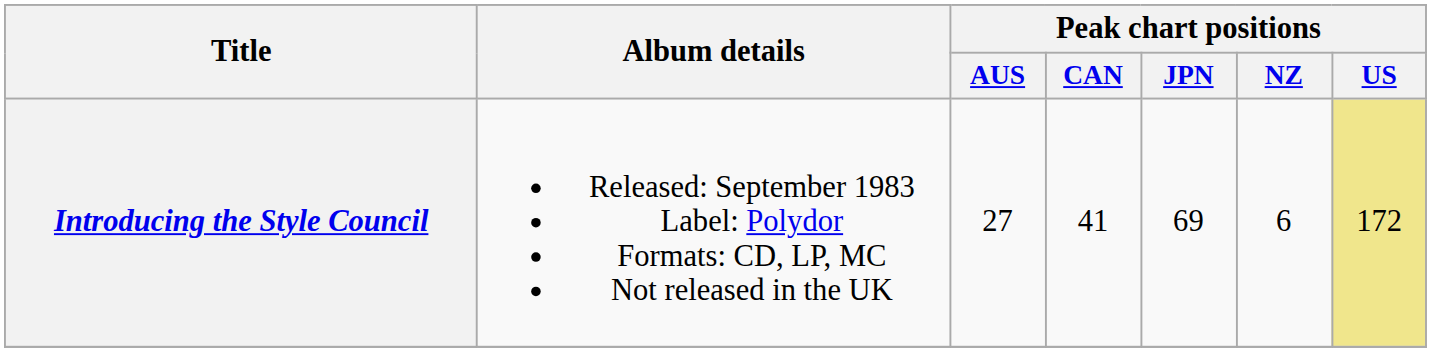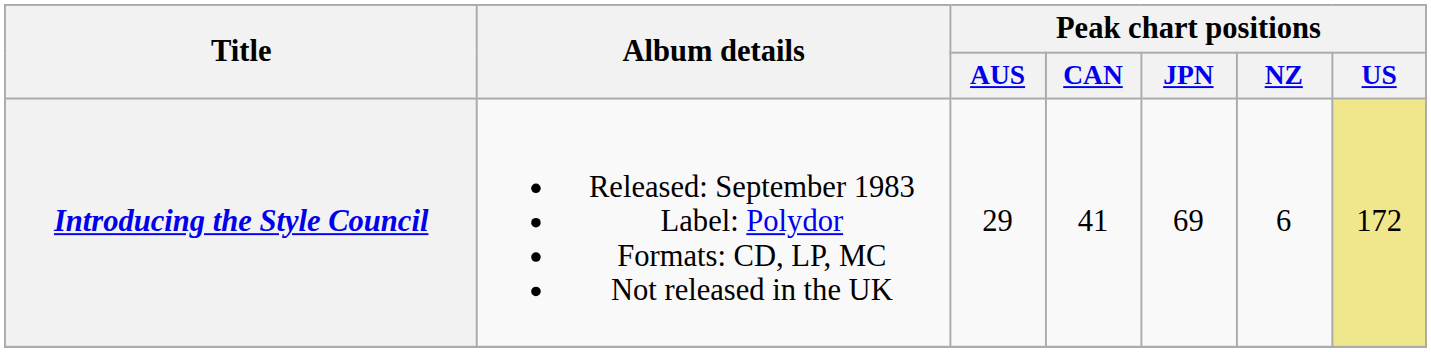Introducing the Style Council | Peak chart positions / AUS: 27 -> 29
